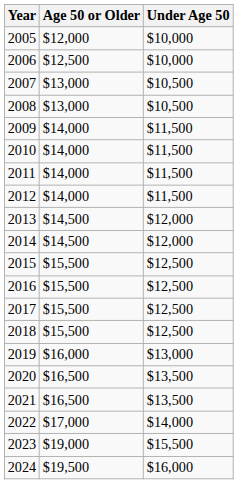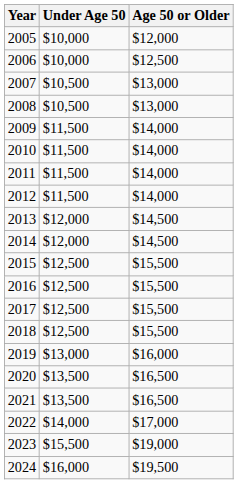columns swapped: Under Age 50 <-> Age 50 or Older
